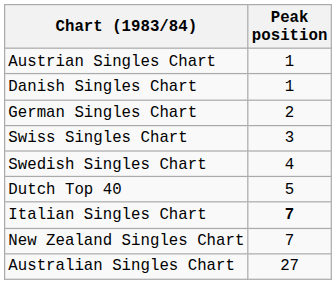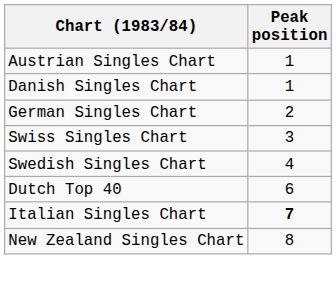Dutch Top 40 | Peak position: 5 -> 6
New Zealand Singles Chart | Peak position: 7 -> 8
- row: Australian Singles Chart | 27
